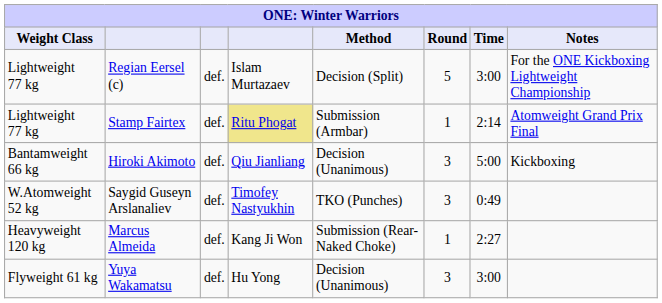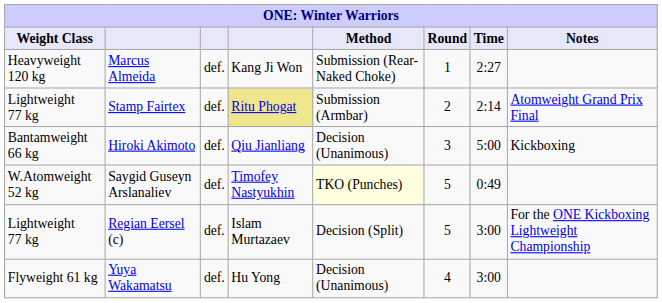rows swapped: Regian Eersel (c) <-> Marcus Almeida
Stamp Fairtex | Round: 1 -> 2
Saygid Guseyn Arslanaliev | Method: no background -> lightyellow background
Saygid Guseyn Arslanaliev | Round: 3 -> 5
Yuya Wakamatsu | Round: 3 -> 4
